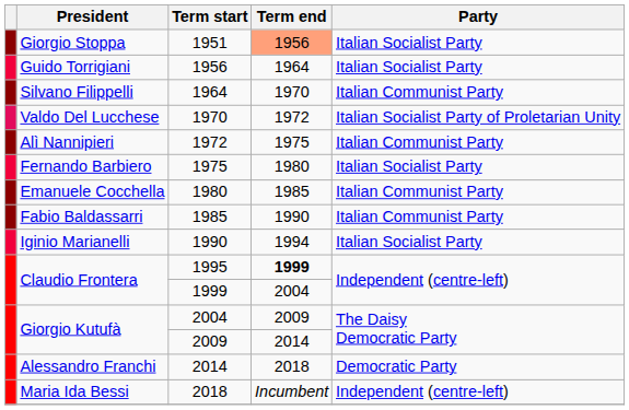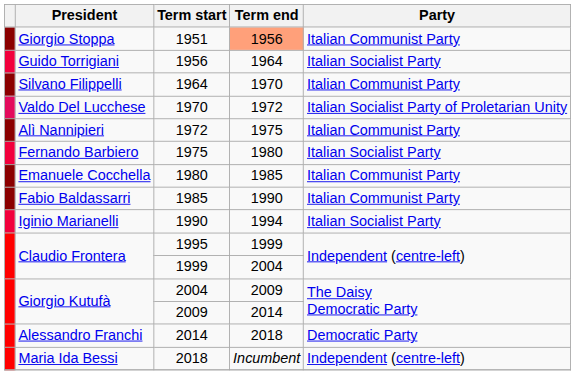1951 | Party: Italian Socialist Party -> Italian Communist Party
1995 | Term end: bold -> normal
